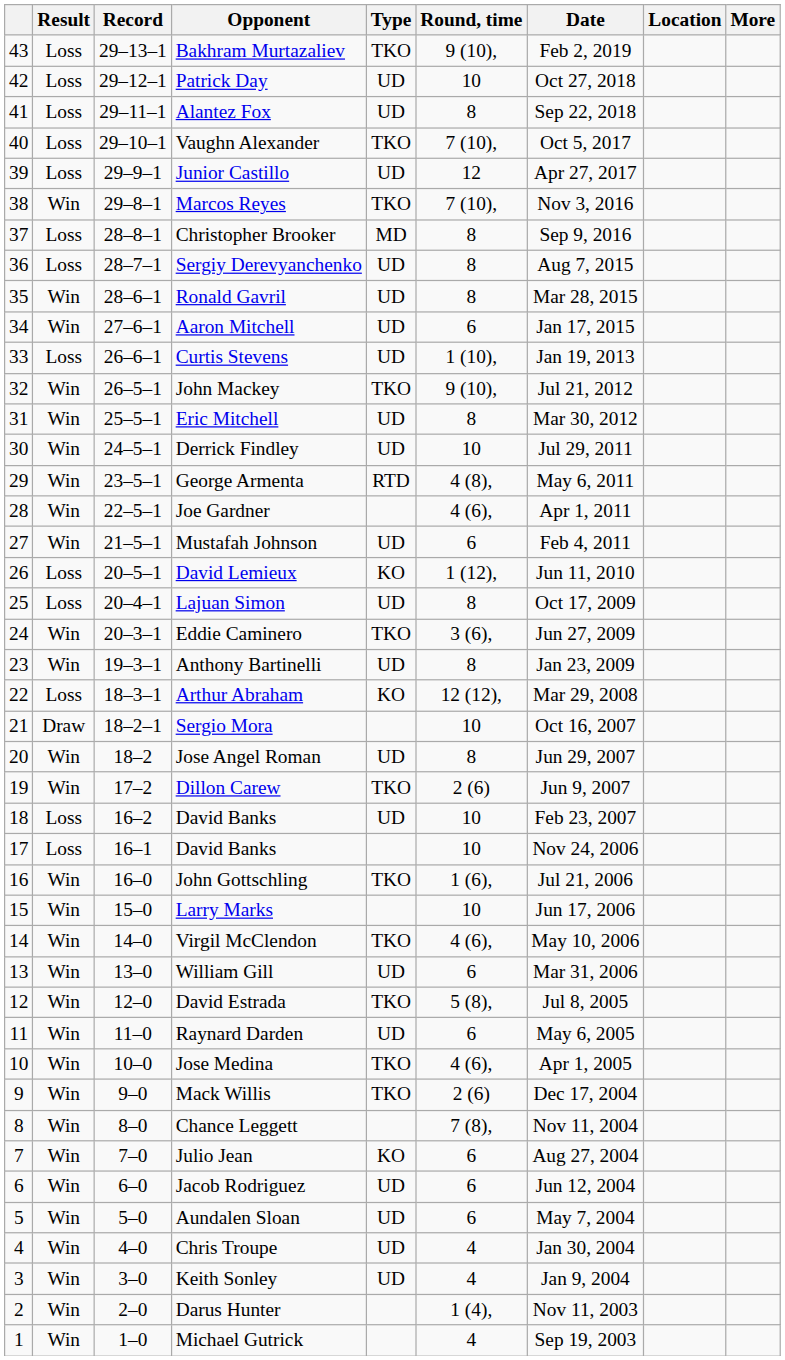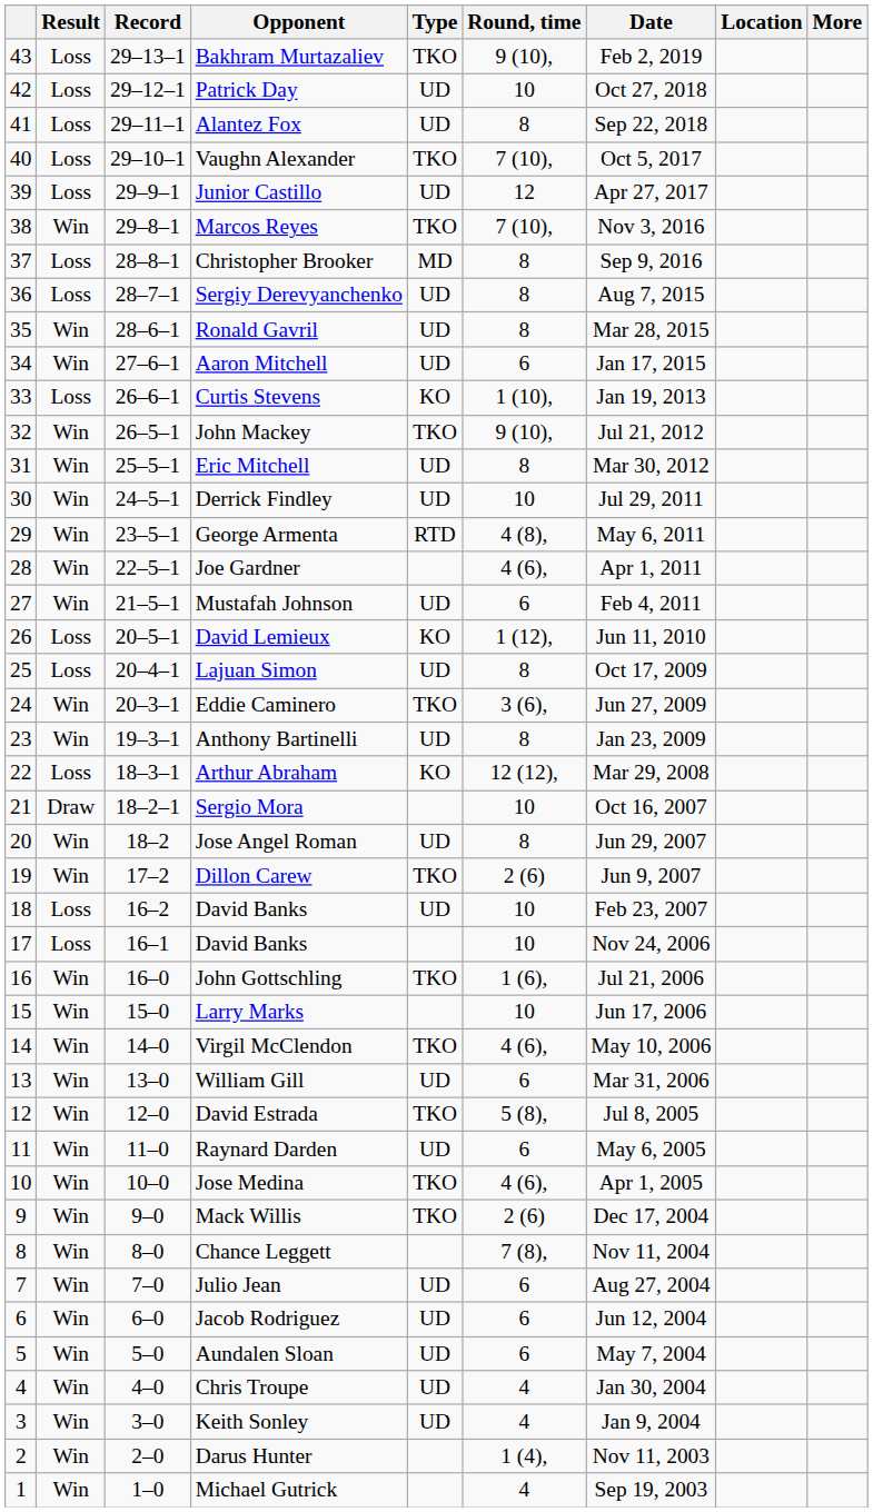Curtis Stevens | Type: UD -> KO
Julio Jean | Type: KO -> UD
